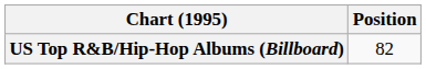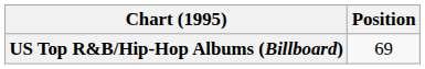US Top R&B/Hip-Hop Albums (Billboard) | Position: 82 -> 69
